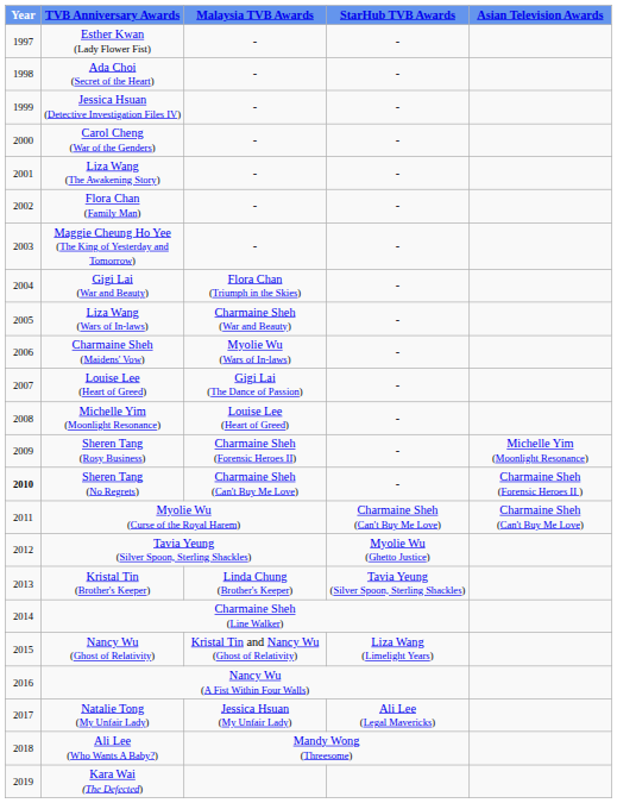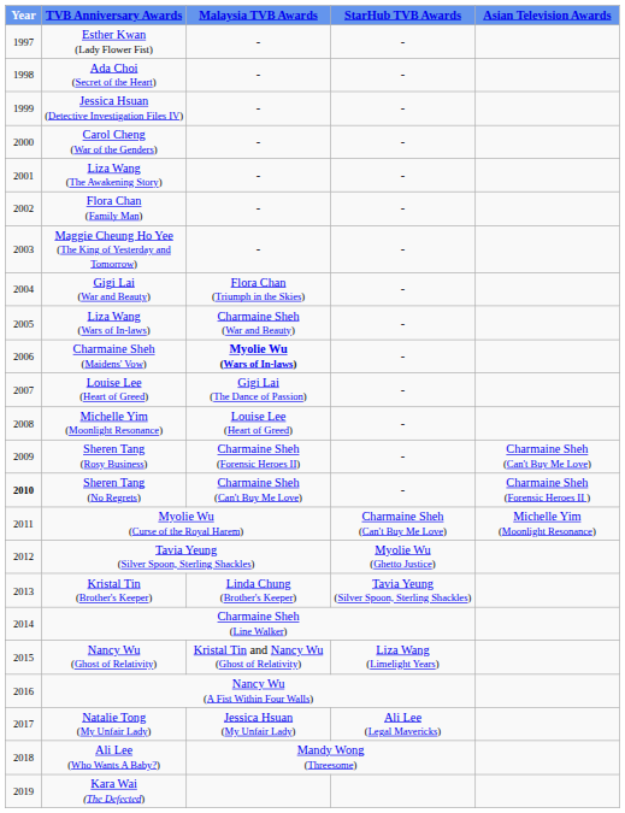Charmaine Sheh (Maidens' Vow) | Malaysia TVB Awards: normal -> bold
Sheren Tang (Rosy Business) | Asian Television Awards: Michelle Yim (Moonlight Resonance) -> Charmaine Sheh (Can't Buy Me Love)
Myolie Wu (Curse of the Royal Harem) | Asian Television Awards: Charmaine Sheh (Can't Buy Me Love) -> Michelle Yim (Moonlight Resonance)
